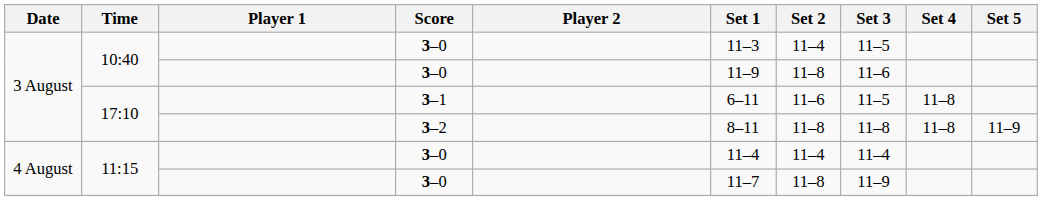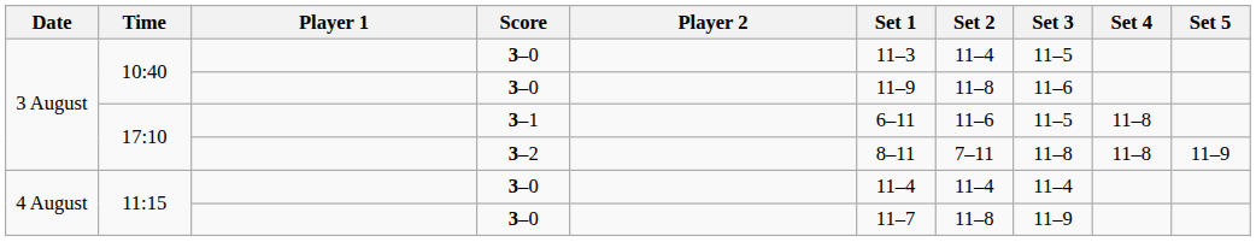17:10 / 3–2 | Set 2: 11–8 -> 7–11
